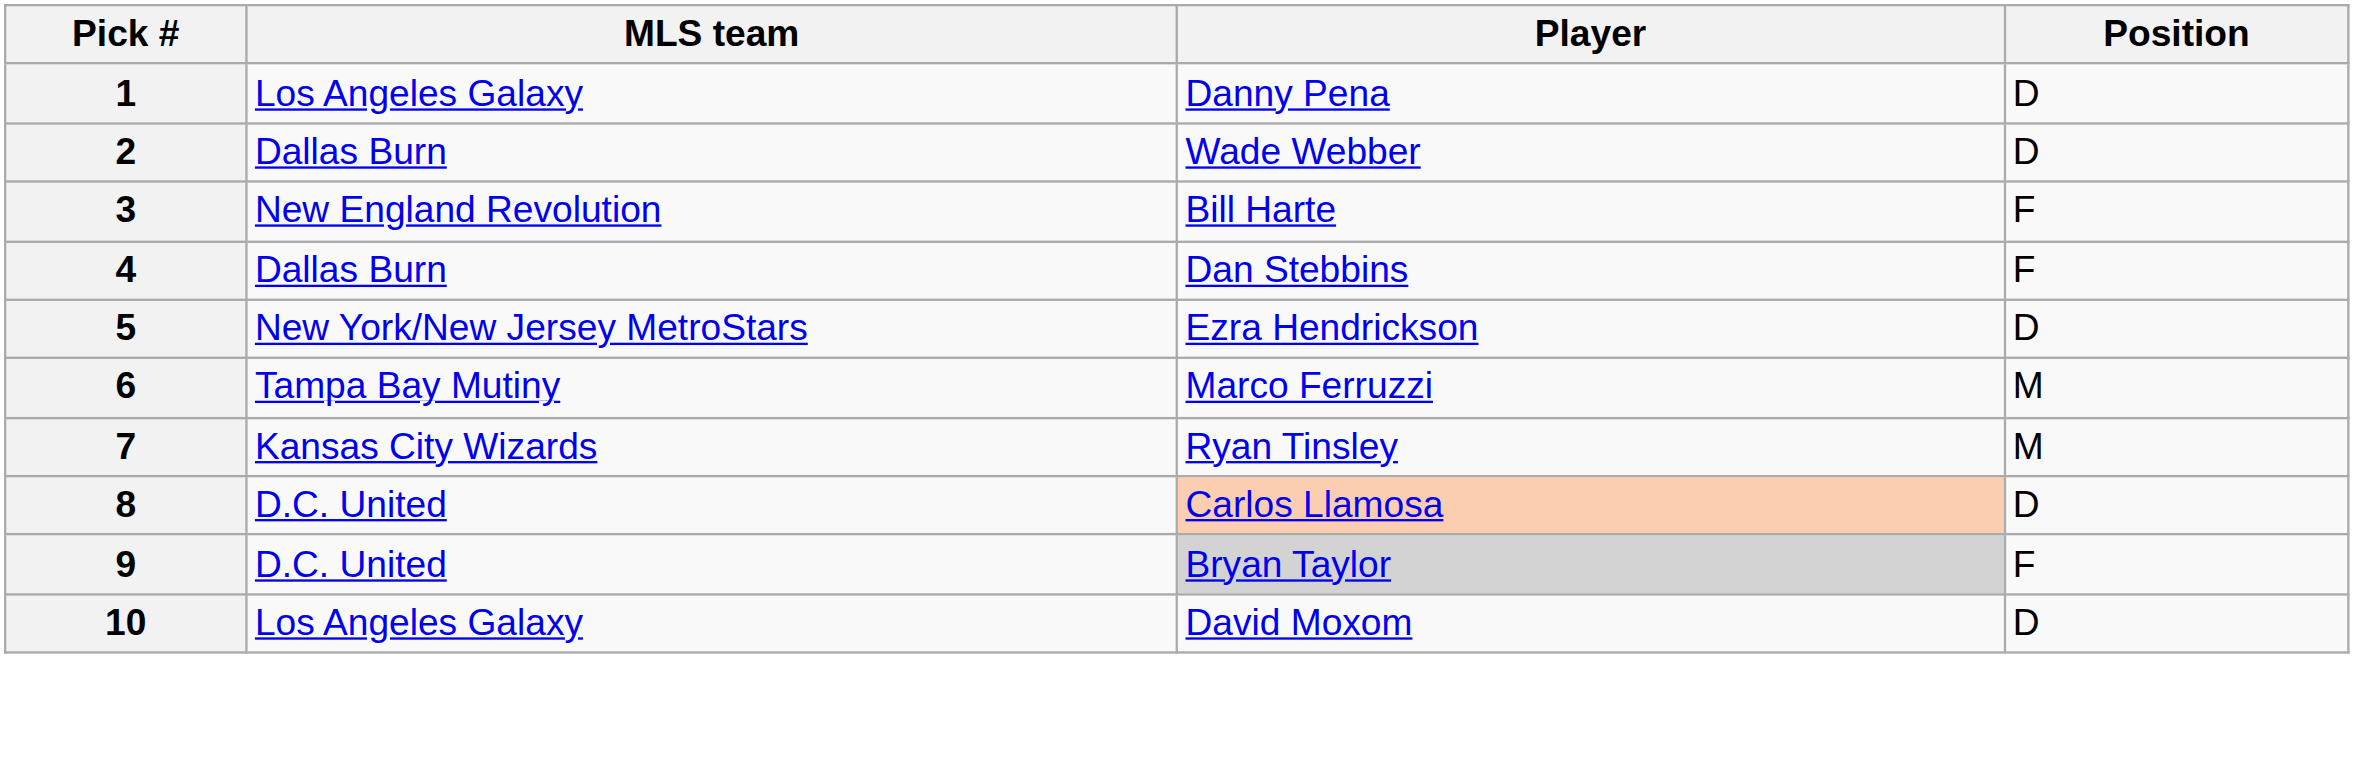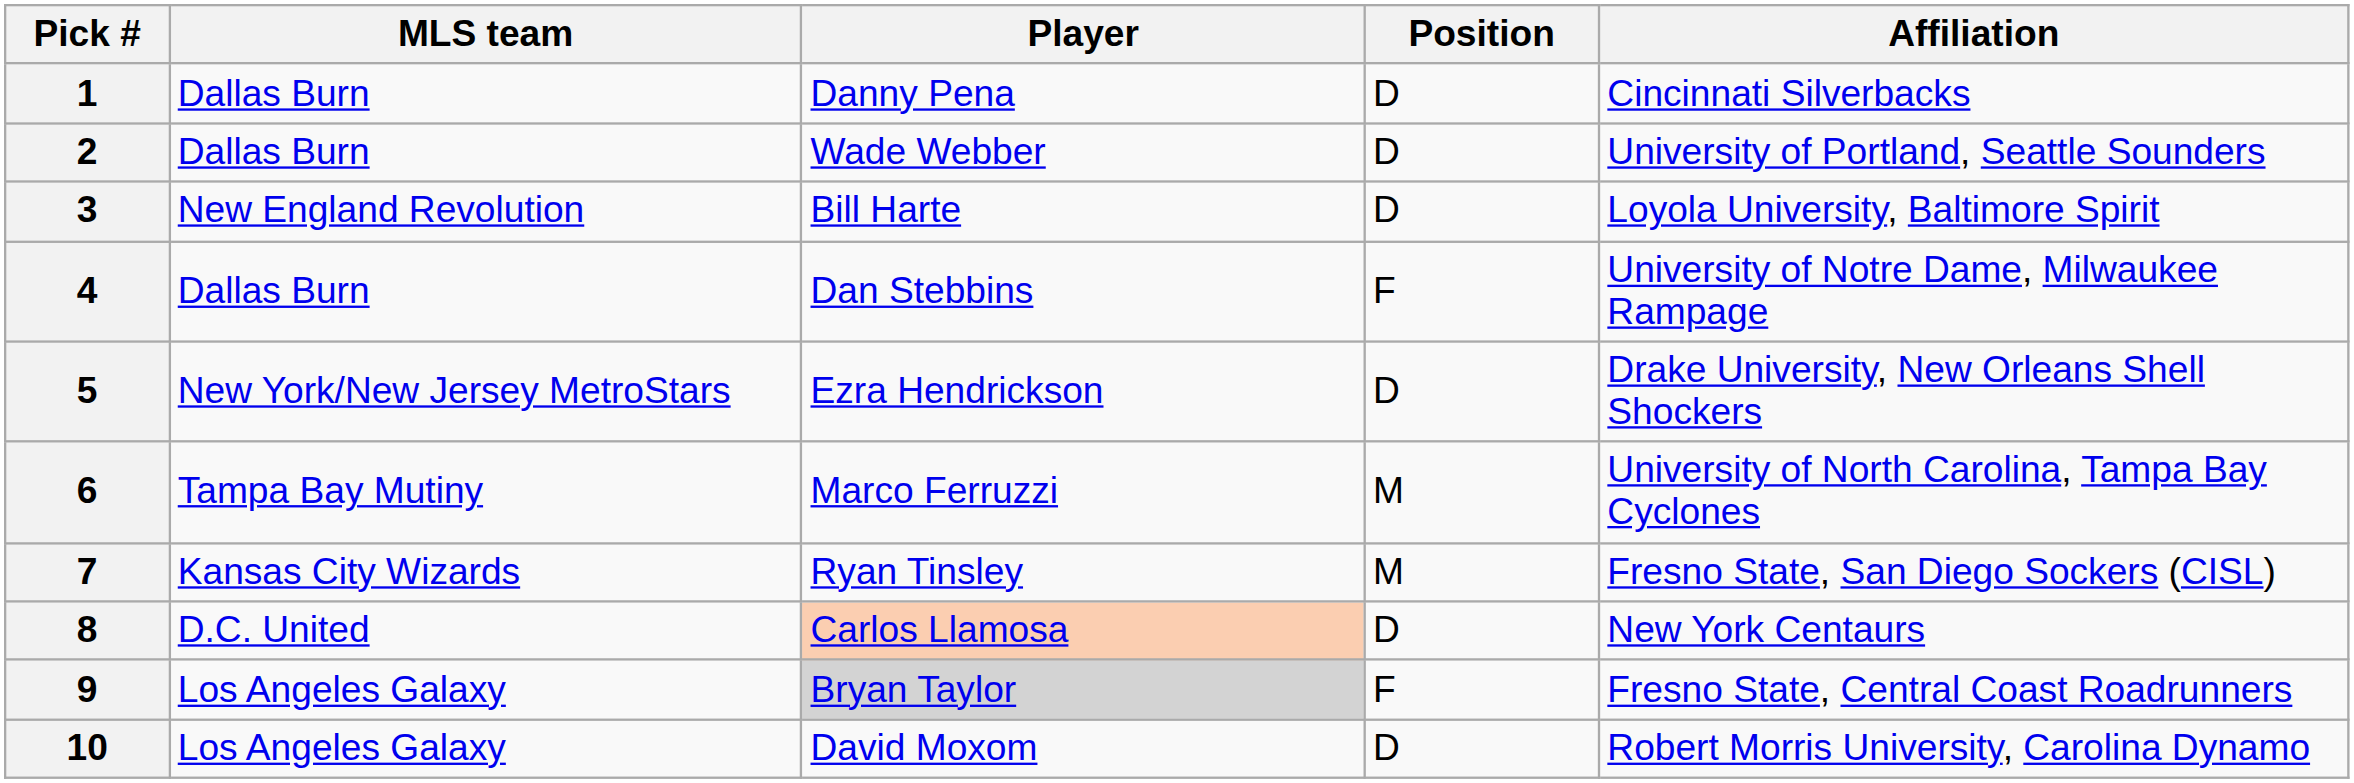+ column: Affiliation | Cincinnati Silverbacks | University of Portland, Seattle Sounders | Loyola University, Baltimore Spirit | University of Notre Dame, Milwaukee Rampage | Drake University, New Orleans Shell Shockers | University of North Carolina, Tampa Bay Cyclones | Fresno State, San Diego Sockers (CISL) | New York Centaurs | Fresno State, Central Coast Roadrunners | Robert Morris University, Carolina Dynamo
1 | MLS team: Los Angeles Galaxy -> Dallas Burn
3 | Position: F -> D
9 | MLS team: D.C. United -> Los Angeles Galaxy
